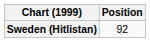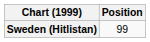Sweden (Hitlistan) | Position: 92 -> 99
